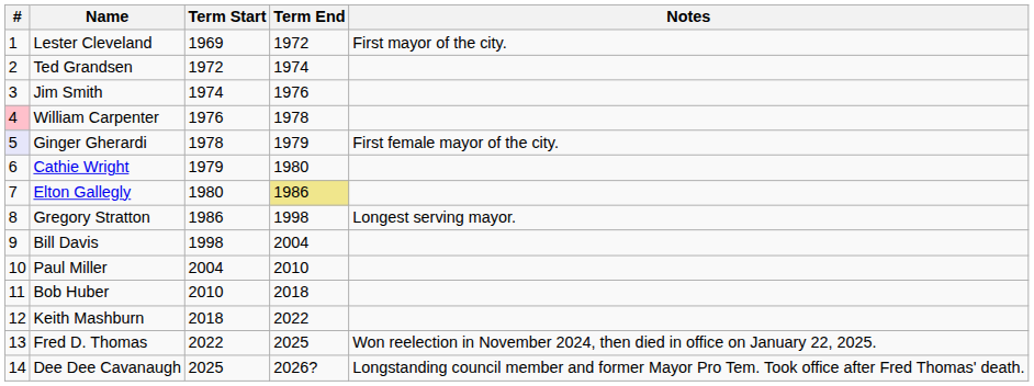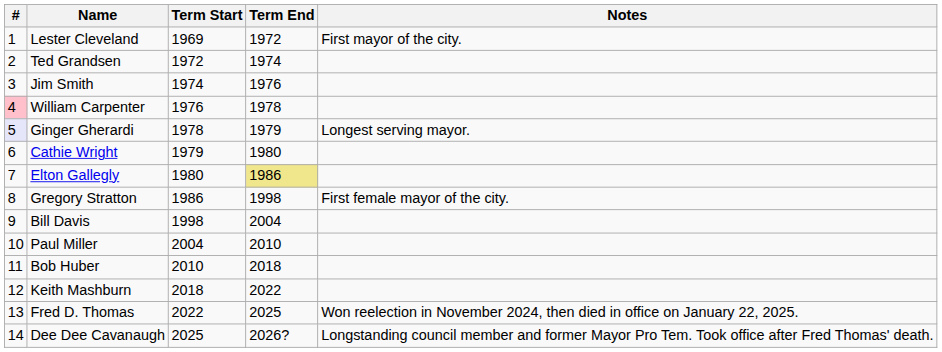Ginger Gherardi | Notes: First female mayor of the city. -> Longest serving mayor.
Gregory Stratton | Notes: Longest serving mayor. -> First female mayor of the city.
